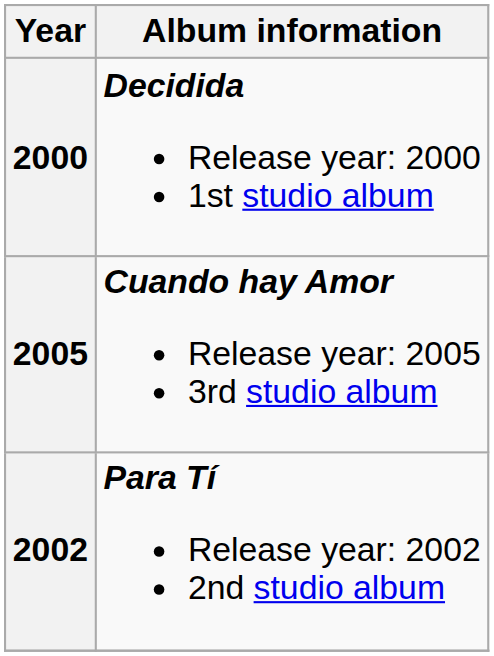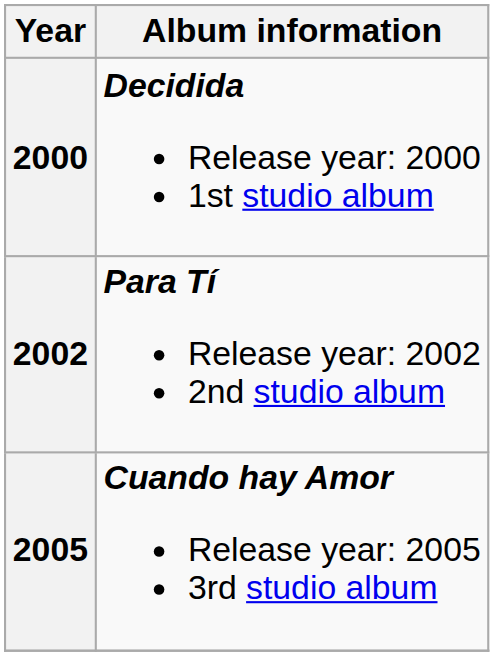rows swapped: 2002 <-> 2005
